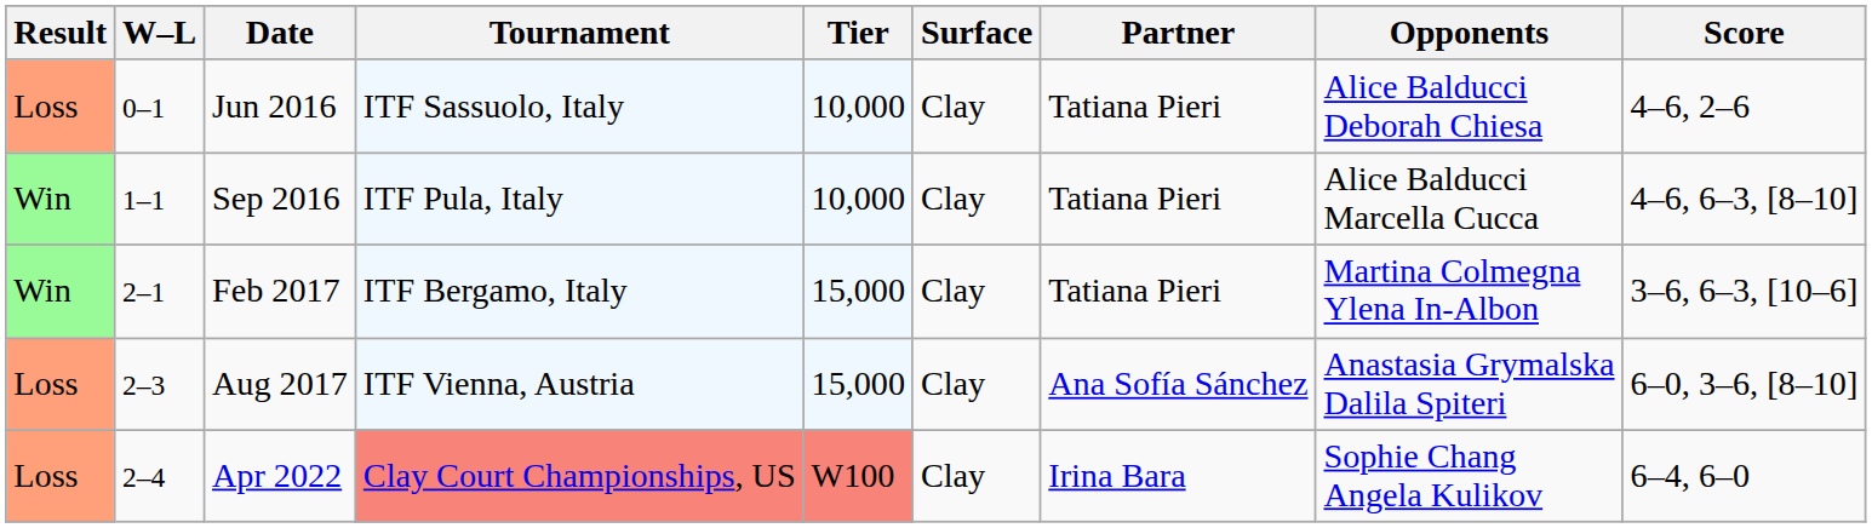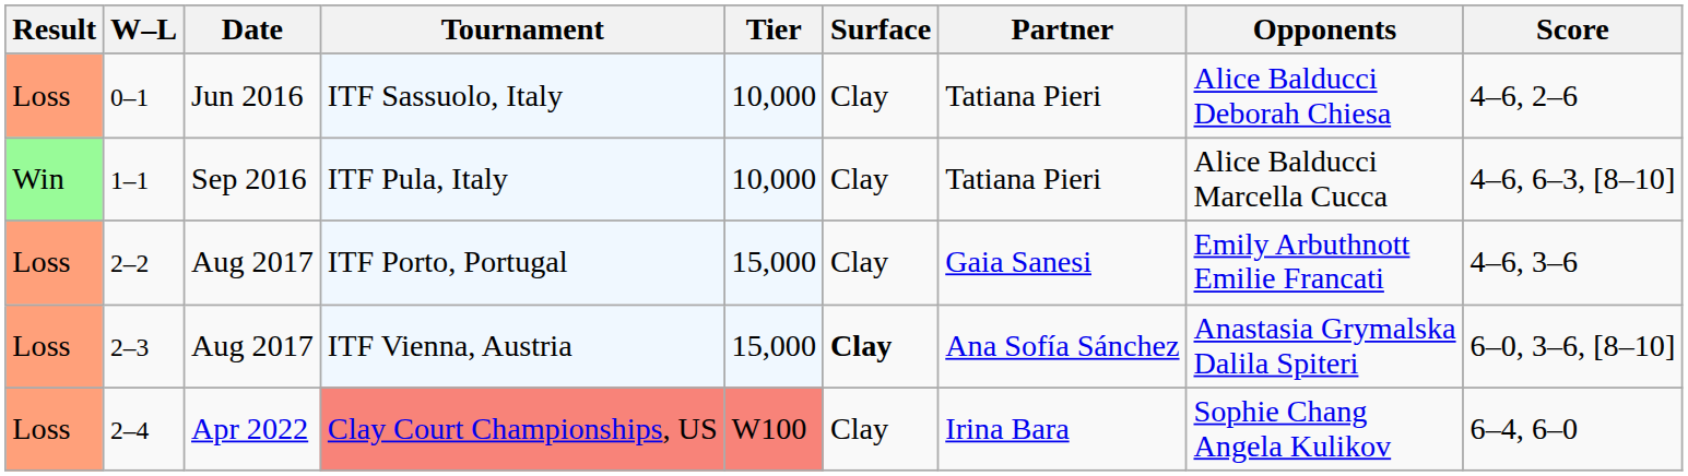- row: Win | 2–1 | Feb 2017 | ITF Bergamo, Italy | 15,000 | Clay | Tatiana Pieri | Martina Colmegna Ylena In-Albon | 3–6, 6–3, [10–6]
+ row: Loss | 2–2 | Aug 2017 | ITF Porto, Portugal | 15,000 | Clay | Gaia Sanesi | Emily Arbuthnott Emilie Francati | 4–6, 3–6
ITF Vienna, Austria | Surface: normal -> bold
